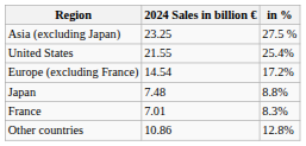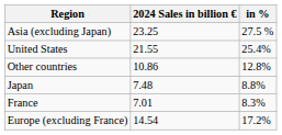rows swapped: Europe (excluding France) <-> Other countries
